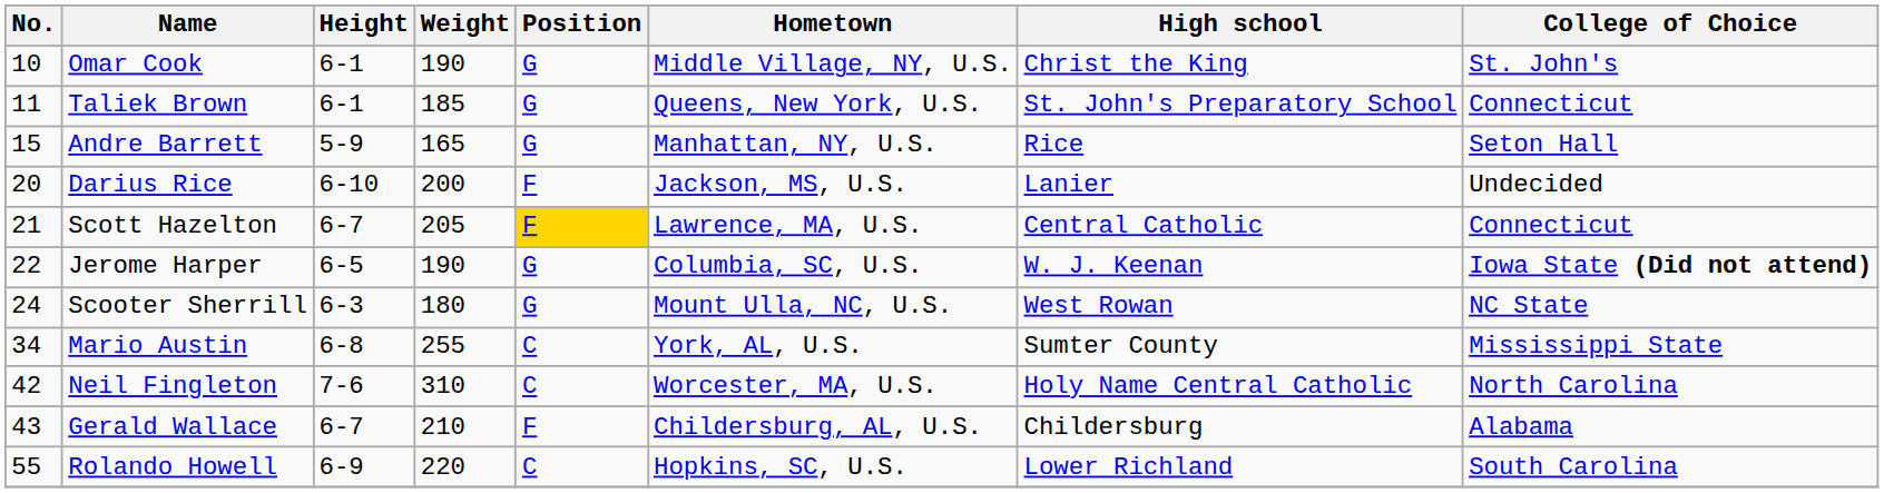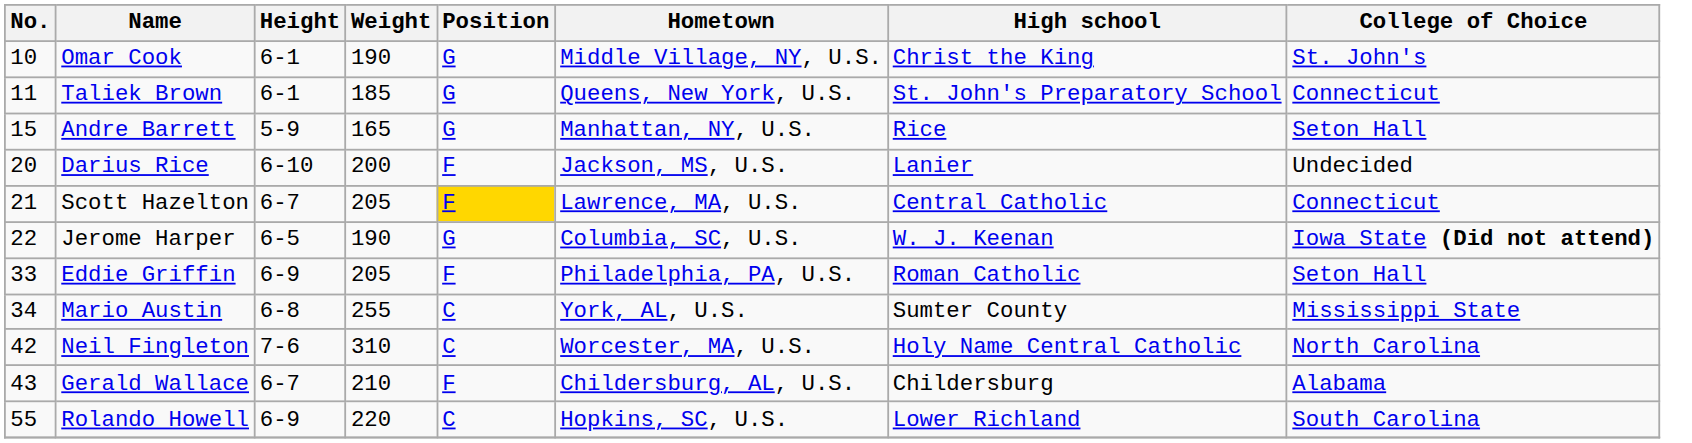- row: 24 | Scooter Sherrill | 6-3 | 180 | G | Mount Ulla, NC, U.S. | West Rowan | NC State
+ row: 33 | Eddie Griffin | 6-9 | 205 | F | Philadelphia, PA, U.S. | Roman Catholic | Seton Hall
